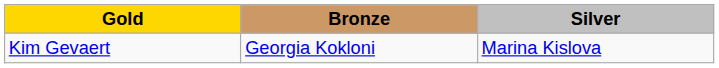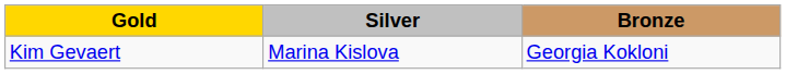columns swapped: Silver <-> Bronze
